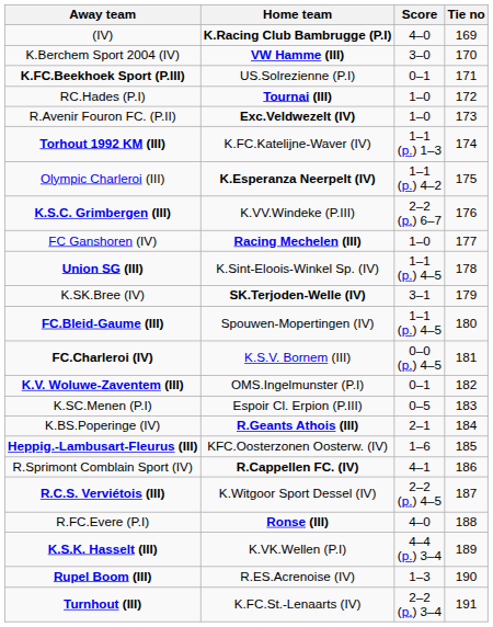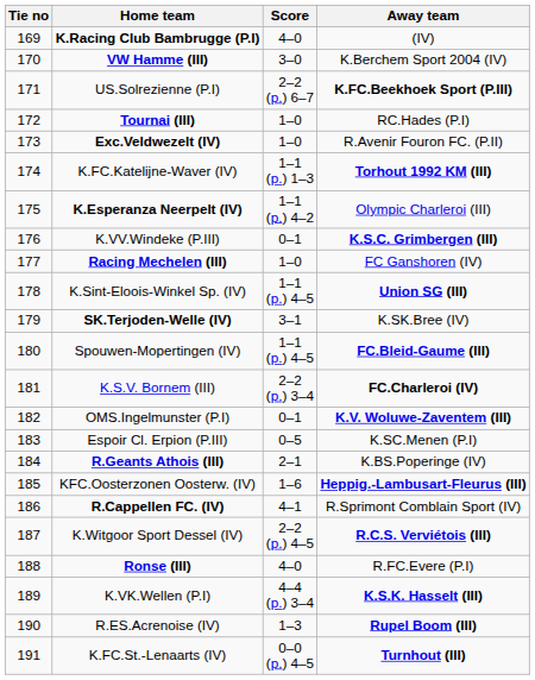columns swapped: Tie no <-> Away team
US.Solrezienne (P.I) | Score: 0–1 -> 2–2 (p.) 6–7
K.VV.Windeke (P.III) | Score: 2–2 (p.) 6–7 -> 0–1
K.S.V. Bornem (III) | Score: 0–0 (p.) 4–5 -> 2–2 (p.) 3–4
K.FC.St.-Lenaarts (IV) | Score: 2–2 (p.) 3–4 -> 0–0 (p.) 4–5
